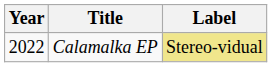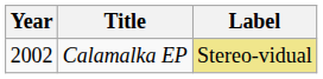Calamalka EP | Year: 2022 -> 2002
